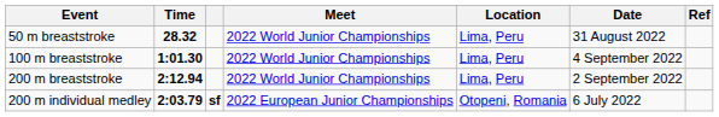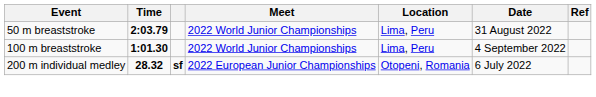50 m breaststroke | Time: 28.32 -> 2:03.79
- row: 200 m breaststroke | 2:12.94 | 2022 World Junior Championships | Lima, Peru | 2 September 2022
200 m individual medley | Time: 2:03.79 -> 28.32
